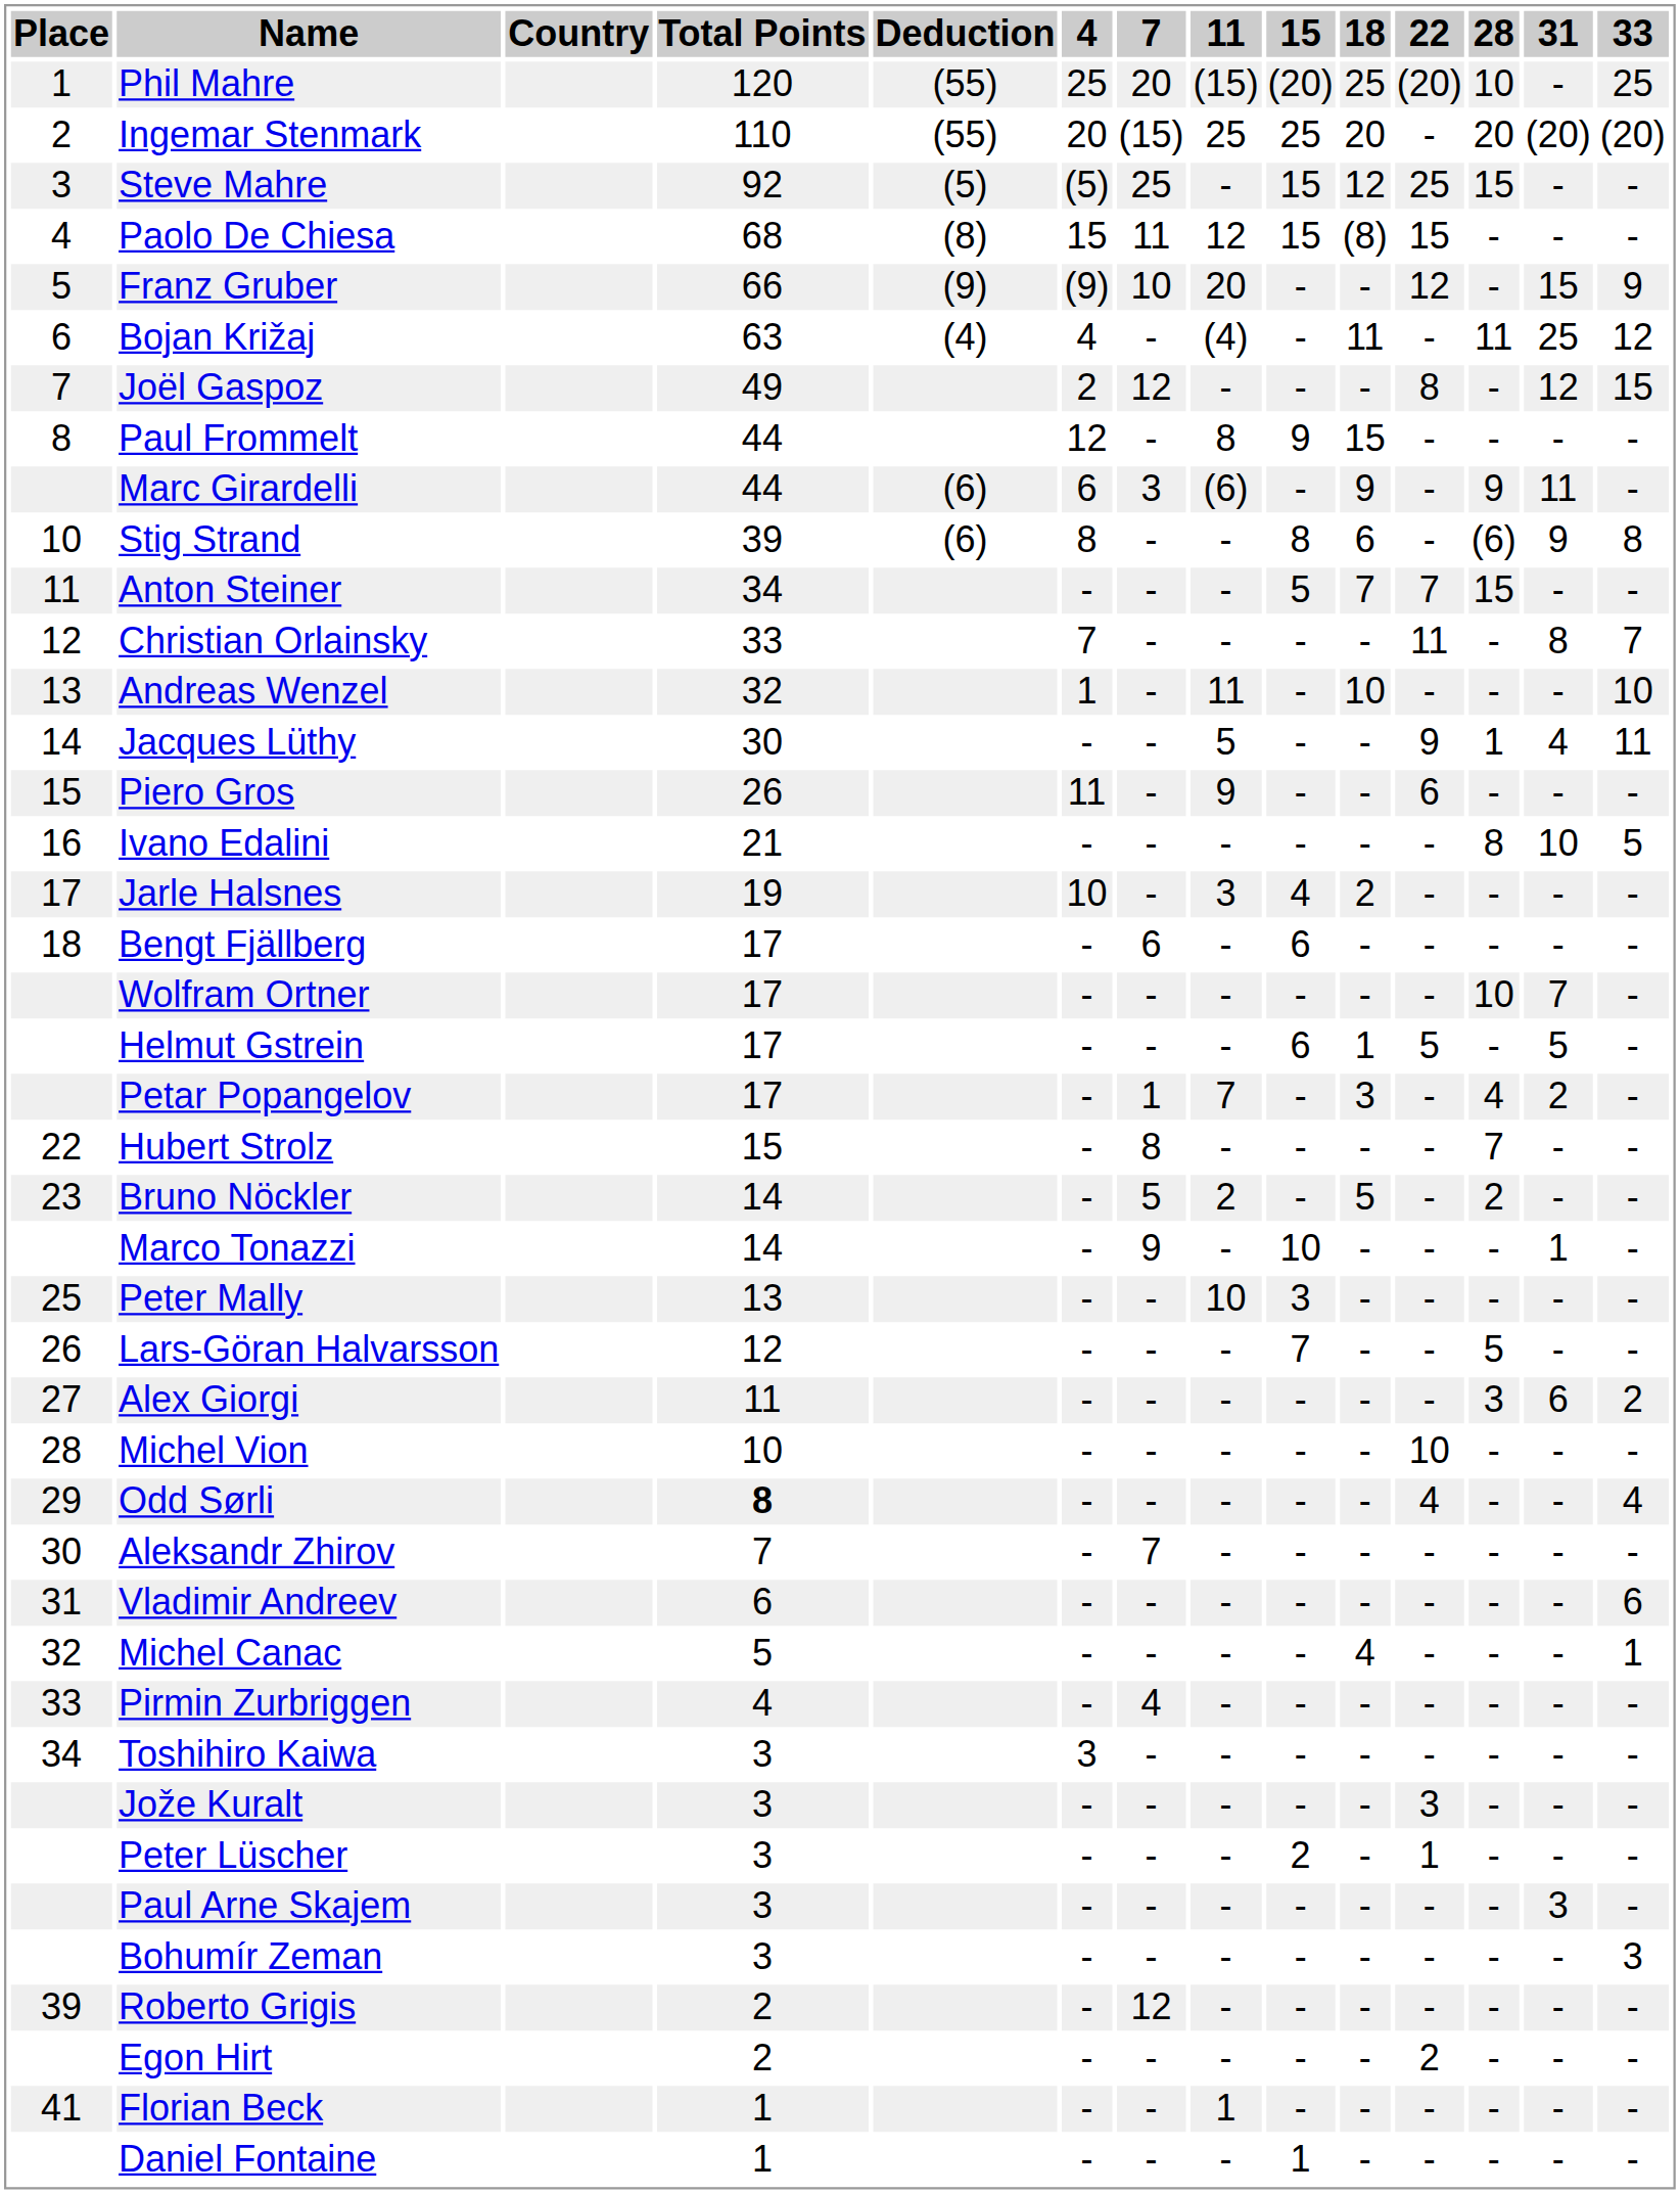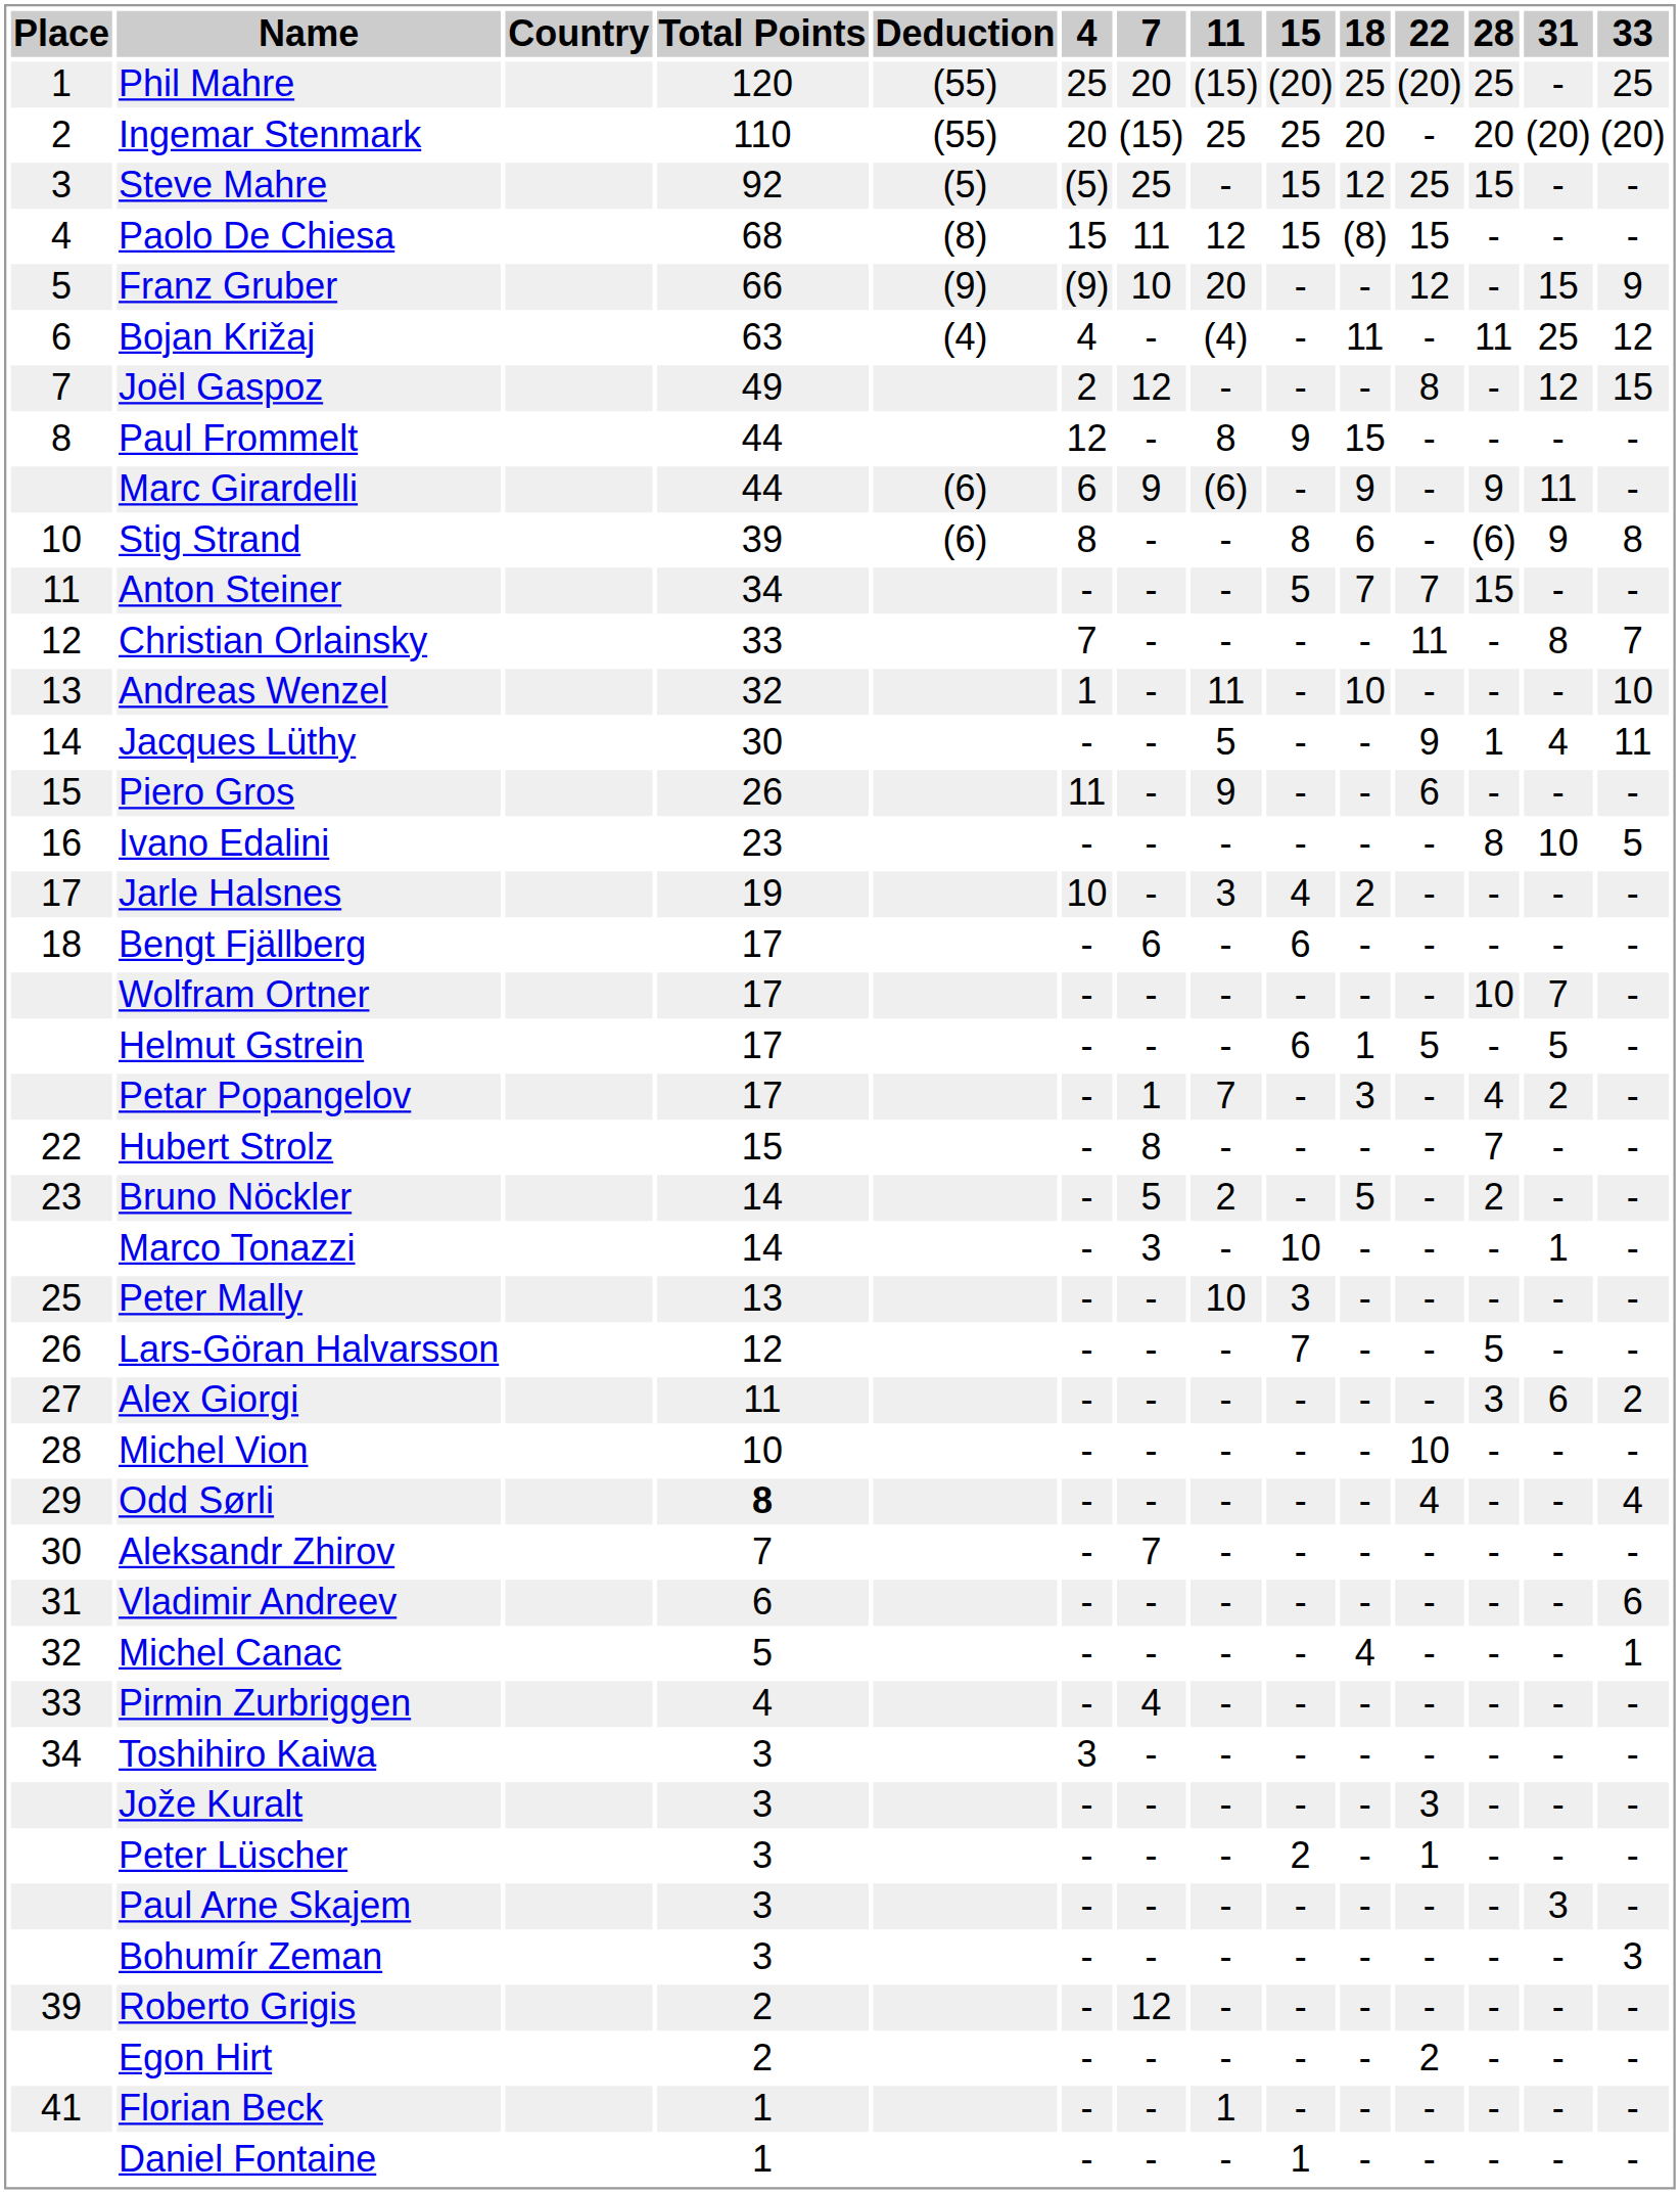Phil Mahre | 28: 10 -> 25
Marc Girardelli | 7: 3 -> 9
Ivano Edalini | Total Points: 21 -> 23
Marco Tonazzi | 7: 9 -> 3
